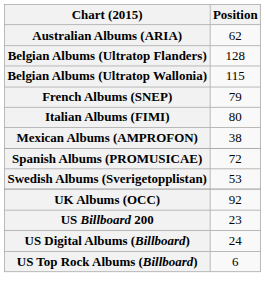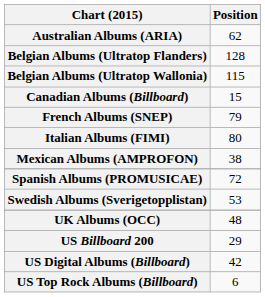+ row: Canadian Albums (Billboard) | 15
UK Albums (OCC) | Position: 92 -> 48
US Billboard 200 | Position: 23 -> 29
US Digital Albums (Billboard) | Position: 24 -> 42
